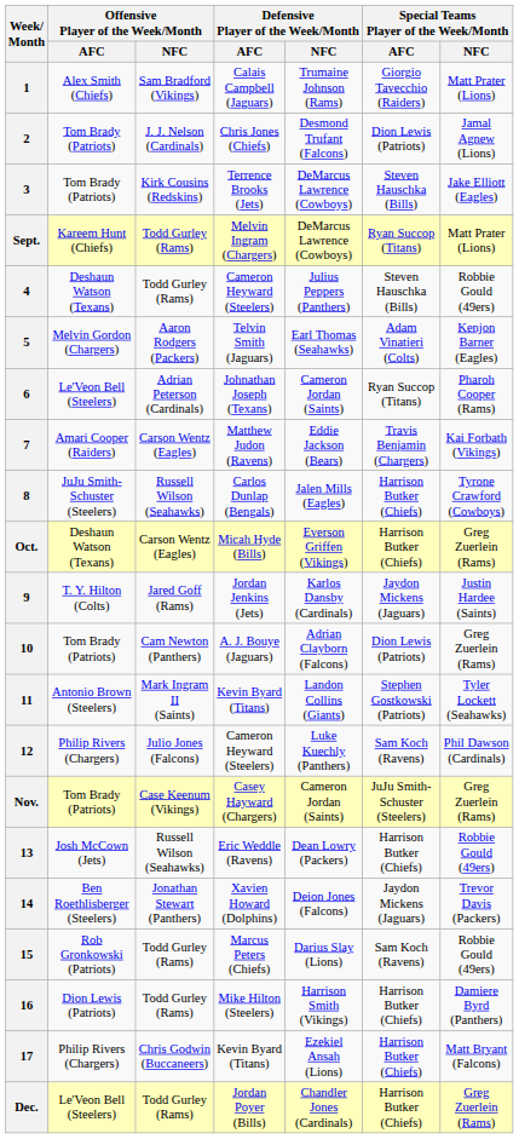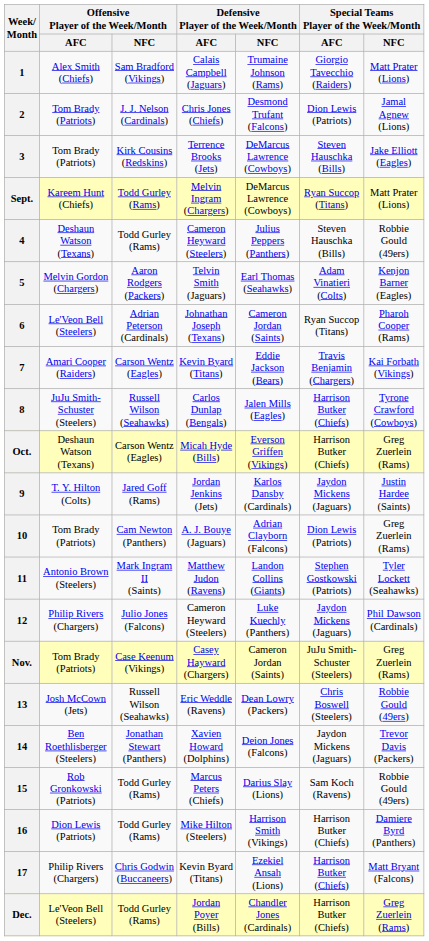7 | Defensive Player of the Week/Month / AFC: Matthew Judon (Ravens) -> Kevin Byard (Titans)
11 | Defensive Player of the Week/Month / AFC: Kevin Byard (Titans) -> Matthew Judon (Ravens)
12 | Special Teams Player of the Week/Month / AFC: Sam Koch (Ravens) -> Jaydon Mickens (Jaguars)
13 | Special Teams Player of the Week/Month / AFC: Harrison Butker (Chiefs) -> Chris Boswell (Steelers)
